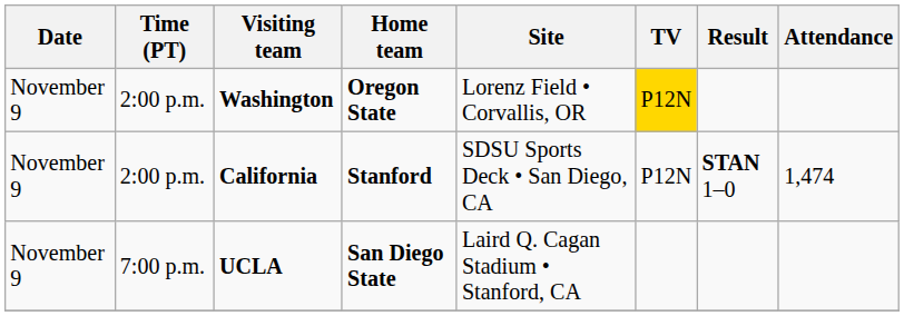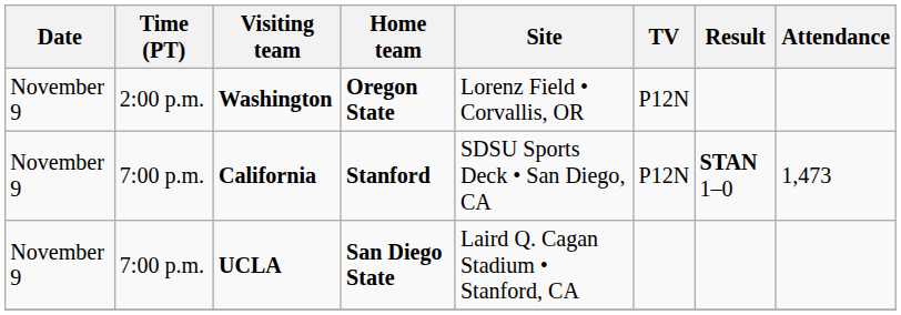Washington | TV: gold background -> no background
California | Time (PT): 2:00 p.m. -> 7:00 p.m.
California | Attendance: 1,474 -> 1,473
